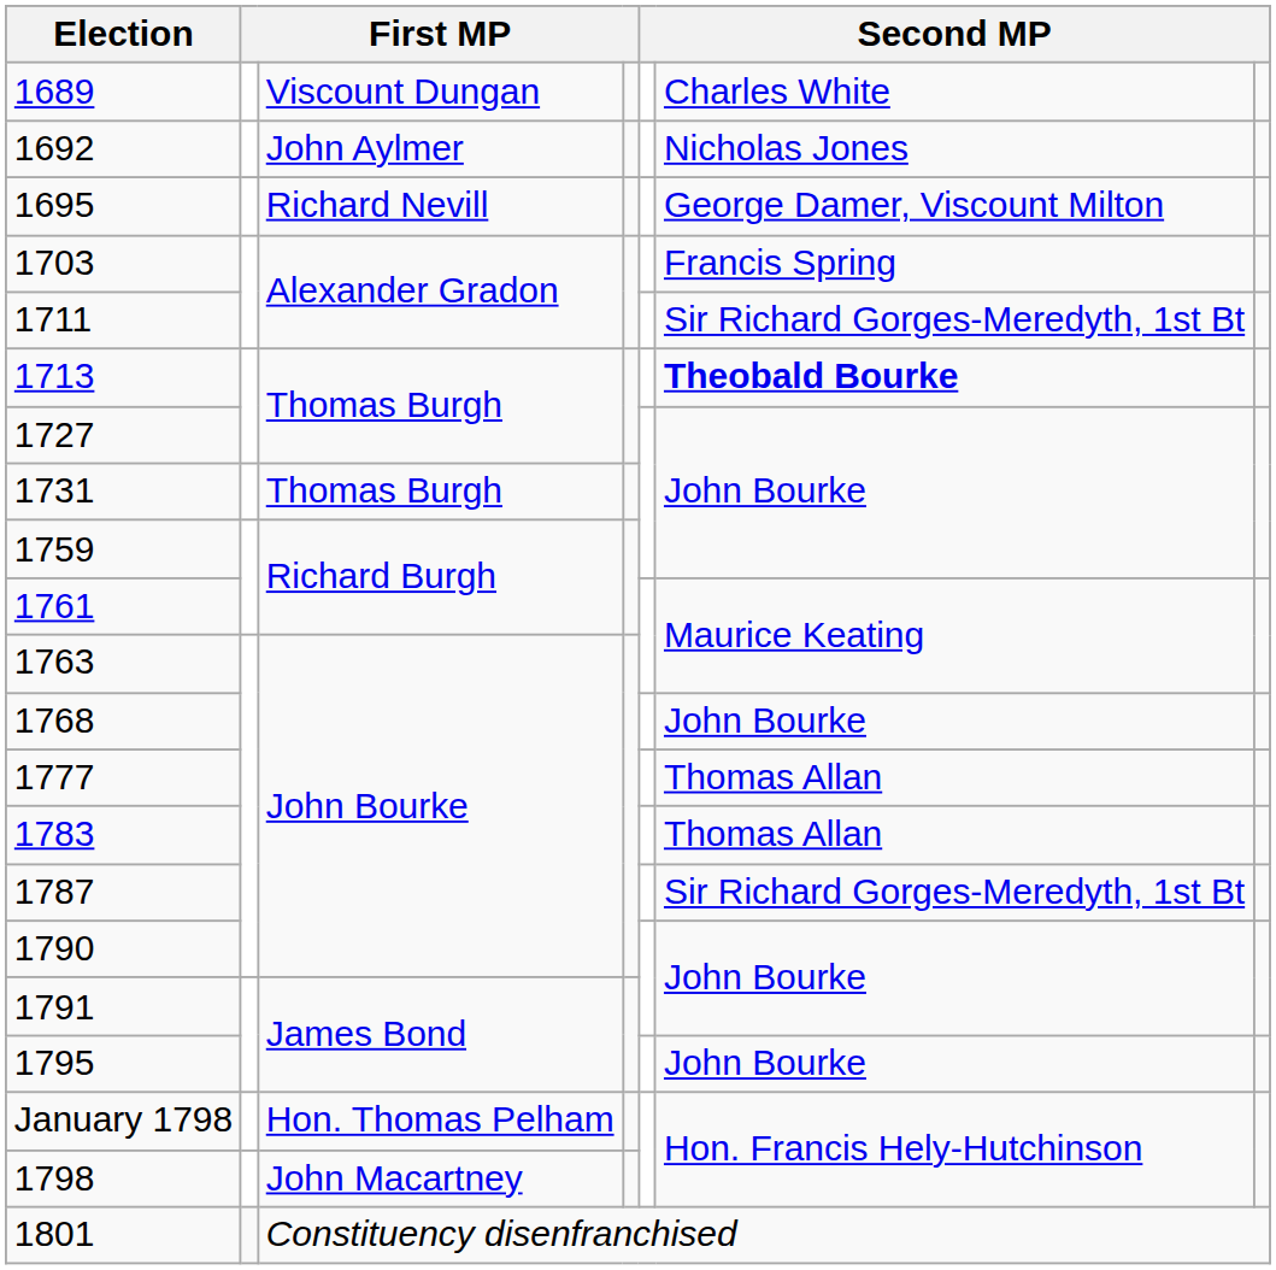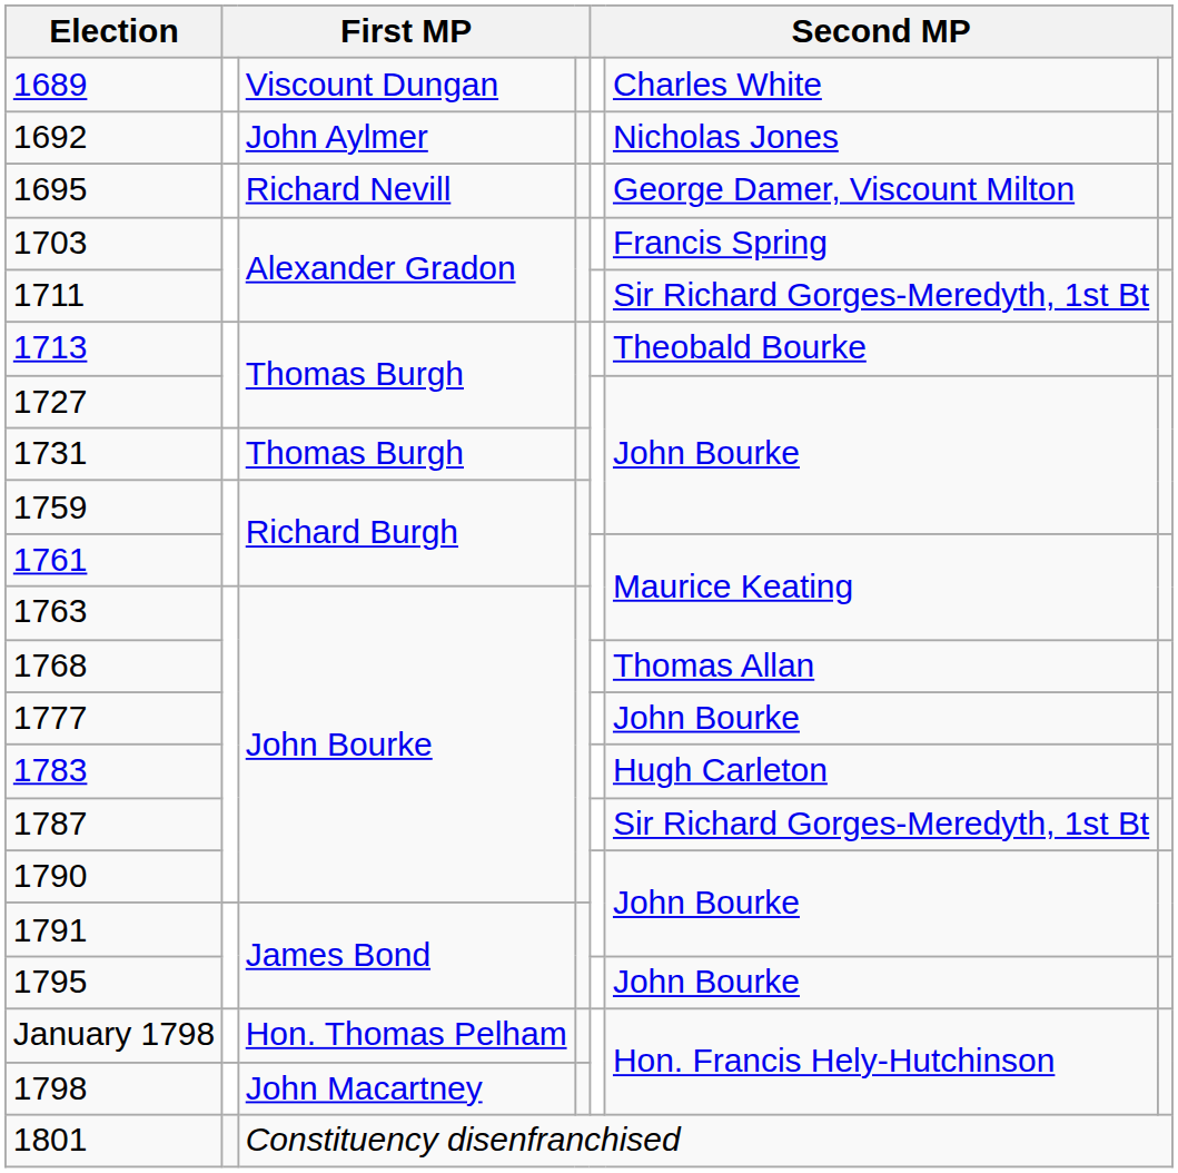1713 | column 6: bold -> normal
1768 | column 6: John Bourke -> Thomas Allan
1777 | column 6: Thomas Allan -> John Bourke
1783 | column 6: Thomas Allan -> Hugh Carleton
